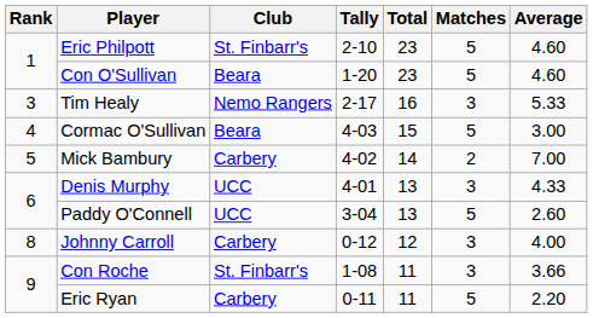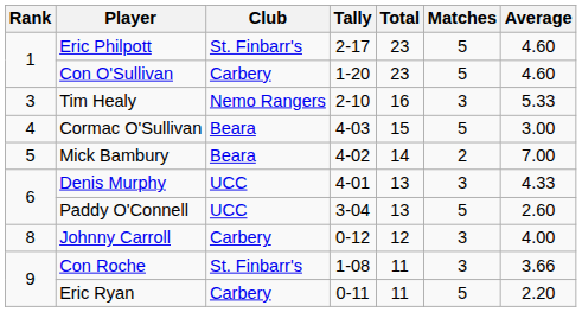Eric Philpott | Tally: 2-10 -> 2-17
Con O'Sullivan | Club: Beara -> Carbery
Tim Healy | Tally: 2-17 -> 2-10
Mick Bambury | Club: Carbery -> Beara
